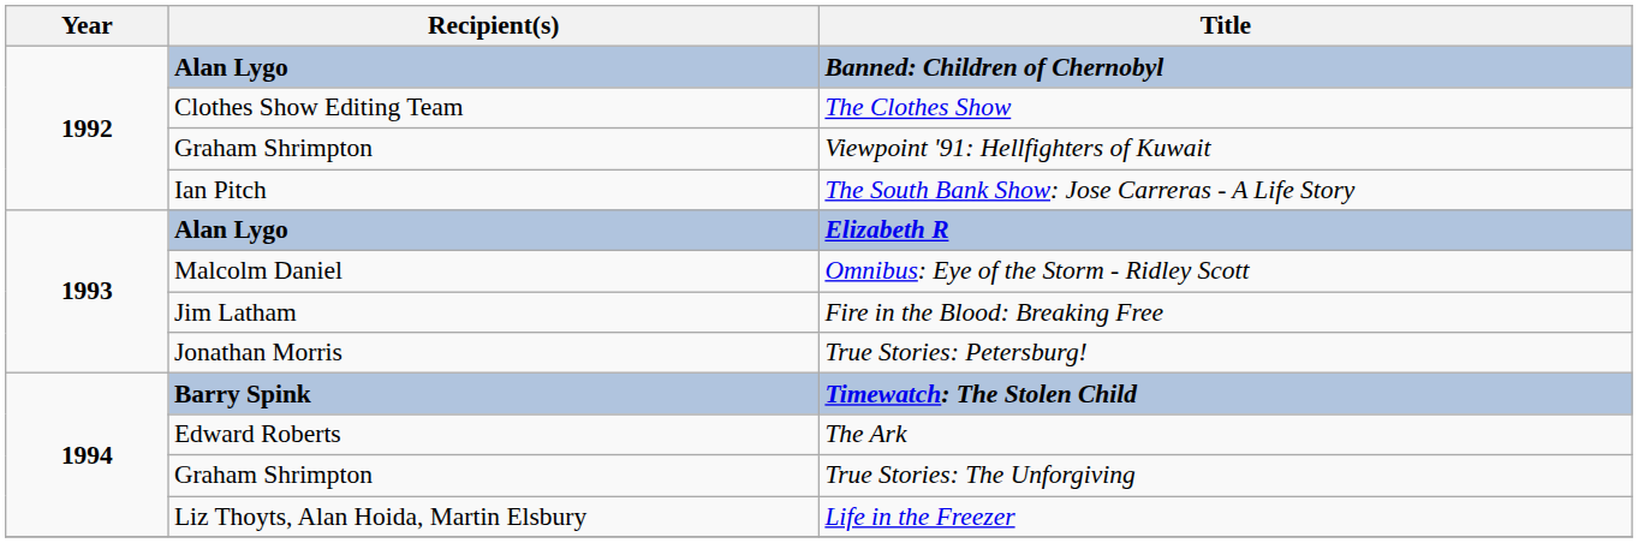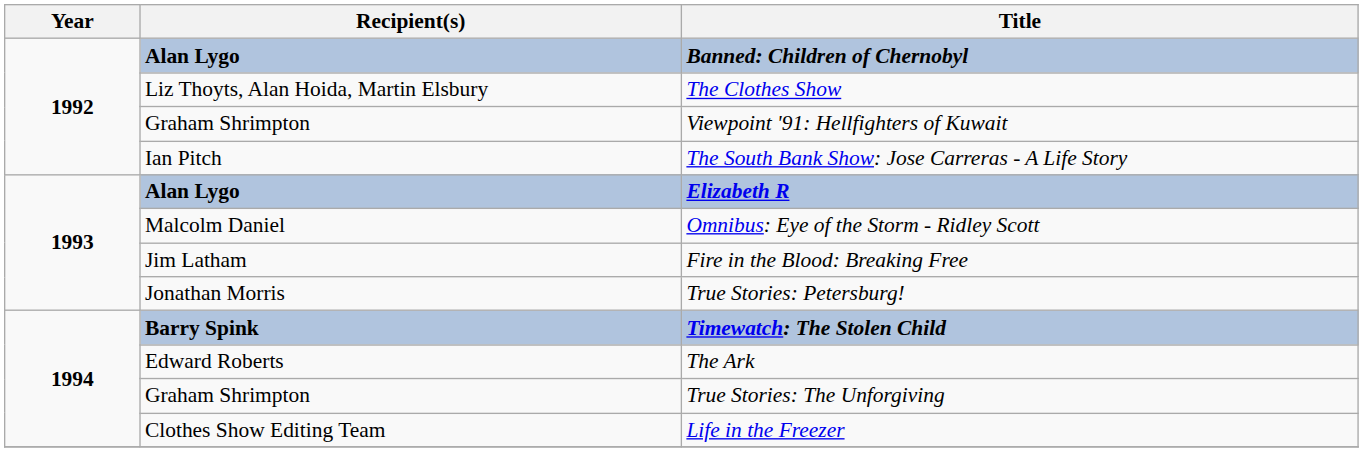The Clothes Show | Recipient(s): Clothes Show Editing Team -> Liz Thoyts, Alan Hoida, Martin Elsbury
Life in the Freezer | Recipient(s): Liz Thoyts, Alan Hoida, Martin Elsbury -> Clothes Show Editing Team
